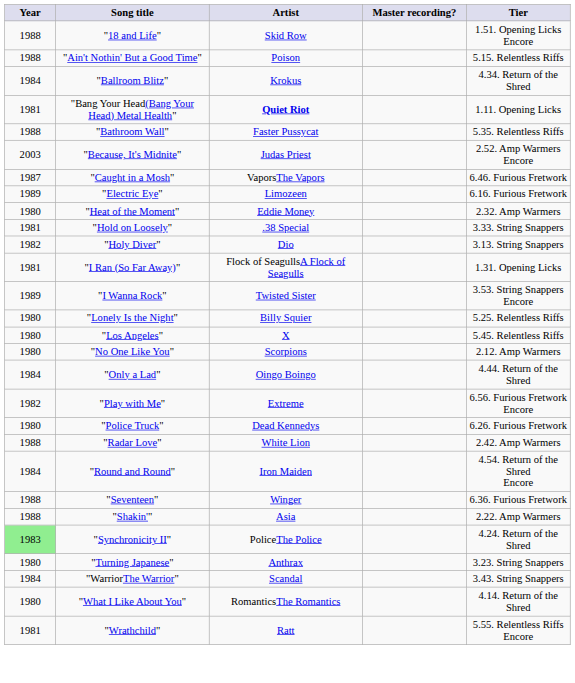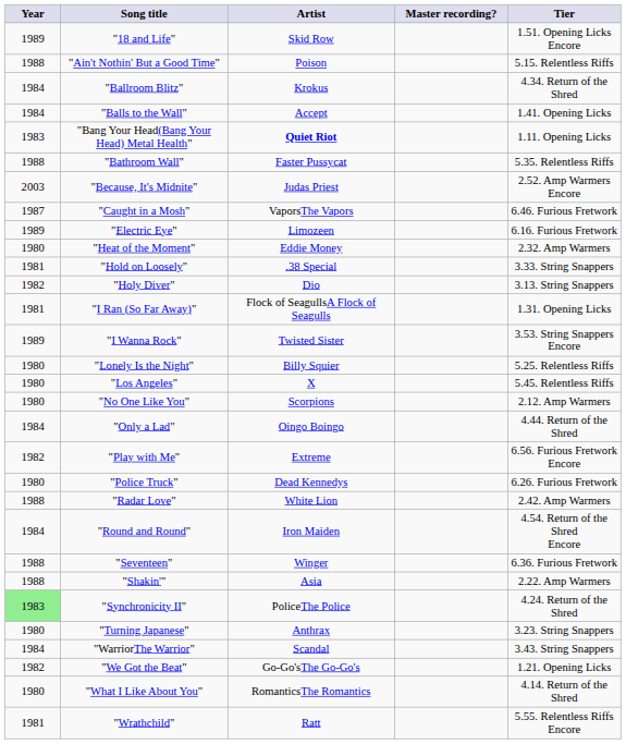"18 and Life" | Year: 1988 -> 1989
+ row: 1984 | "Balls to the Wall" | Accept | 1.41. Opening Licks
"Bang Your Head(Bang Your Head) Metal Health" | Year: 1981 -> 1983
+ row: 1982 | "We Got the Beat" | Go-Go'sThe Go-Go's | 1.21. Opening Licks
